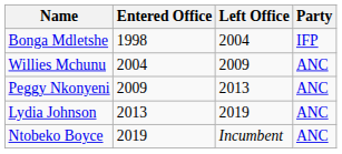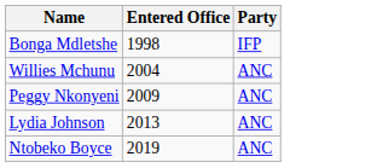- column: Left Office | 2004 | 2009 | 2013 | 2019 | Incumbent
